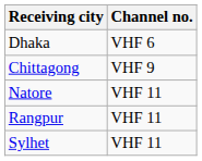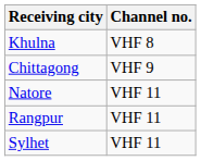- row: Dhaka | VHF 6
+ row: Khulna | VHF 8
